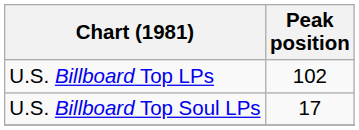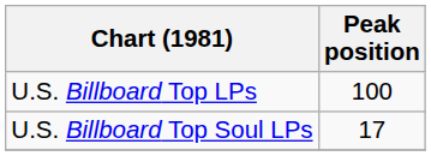U.S. Billboard Top LPs | Peak position: 102 -> 100
